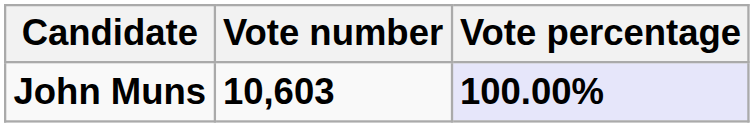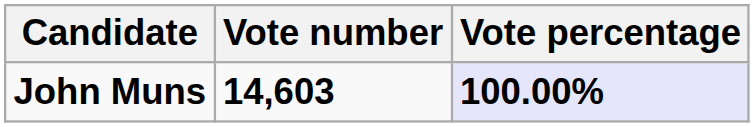John Muns | Vote number: 10,603 -> 14,603
